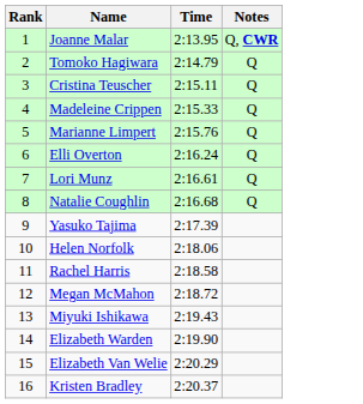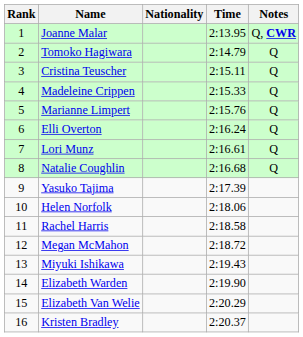+ column: Nationality
